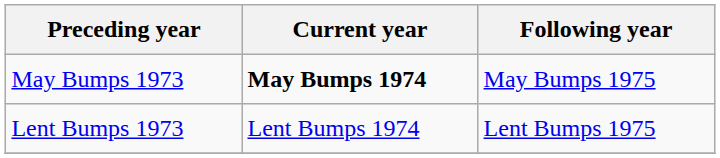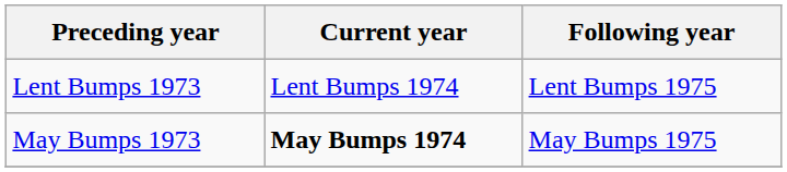rows swapped: May Bumps 1973 <-> Lent Bumps 1973
